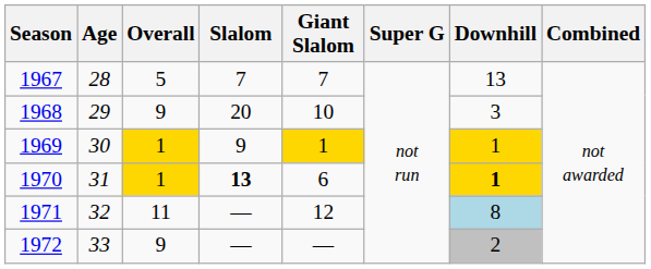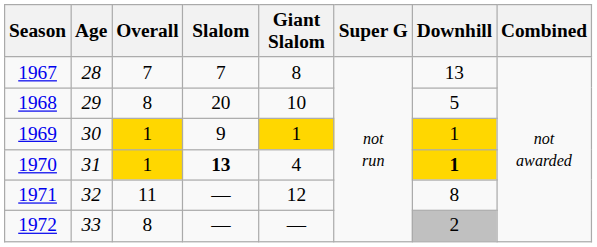1967 | Overall: 5 -> 7
1967 | Giant Slalom: 7 -> 8
1968 | Overall: 9 -> 8
1968 | Downhill: 3 -> 5
1970 | Giant Slalom: 6 -> 4
1971 | Downhill: lightblue background -> no background
1972 | Overall: 9 -> 8
